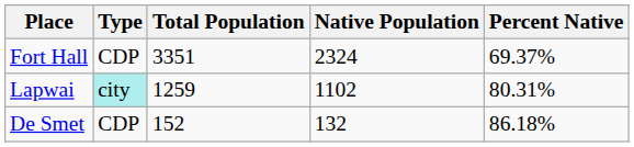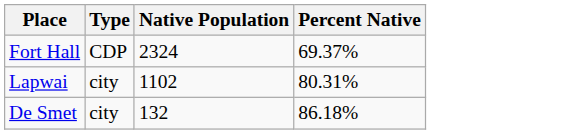- column: Total Population | 3351 | 1259 | 152
Lapwai | Type: paleturquoise background -> no background
De Smet | Type: CDP -> city
